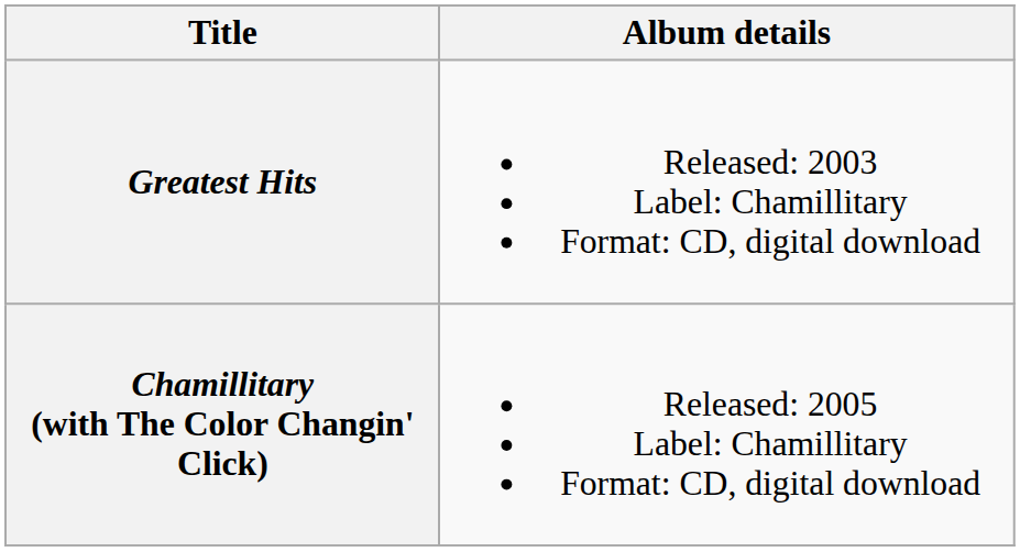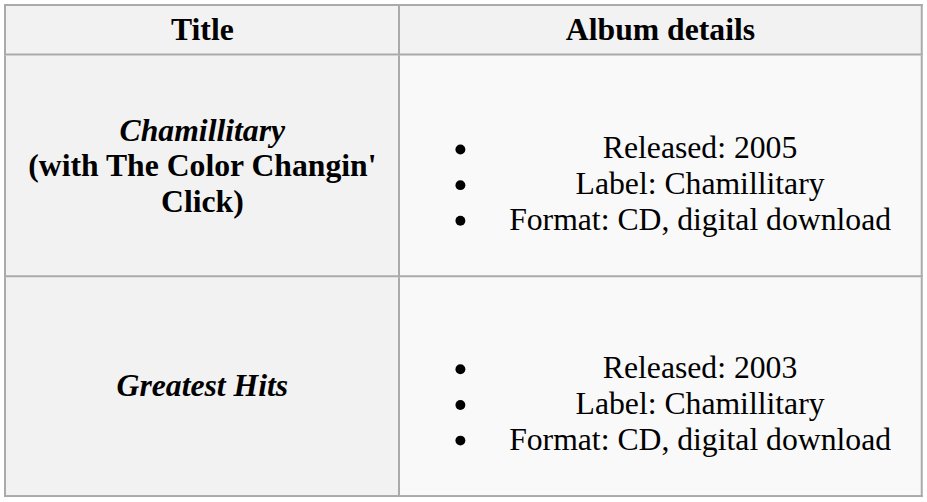rows swapped: Greatest Hits <-> Chamillitary (with The Color Changin' Click)
